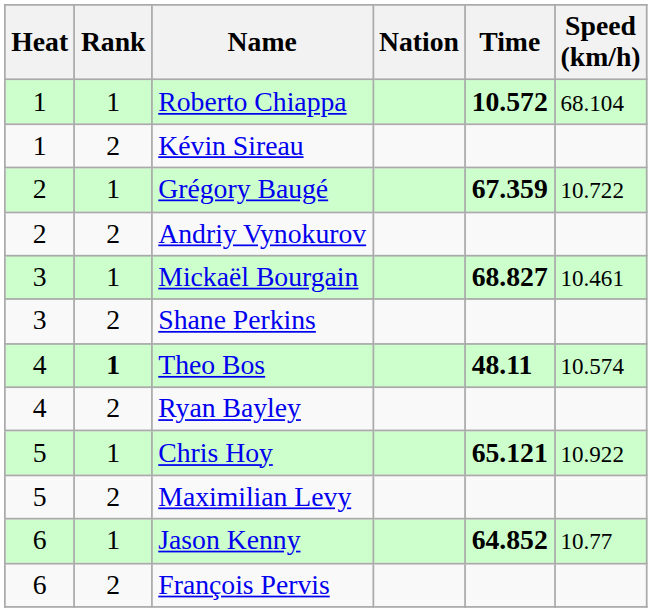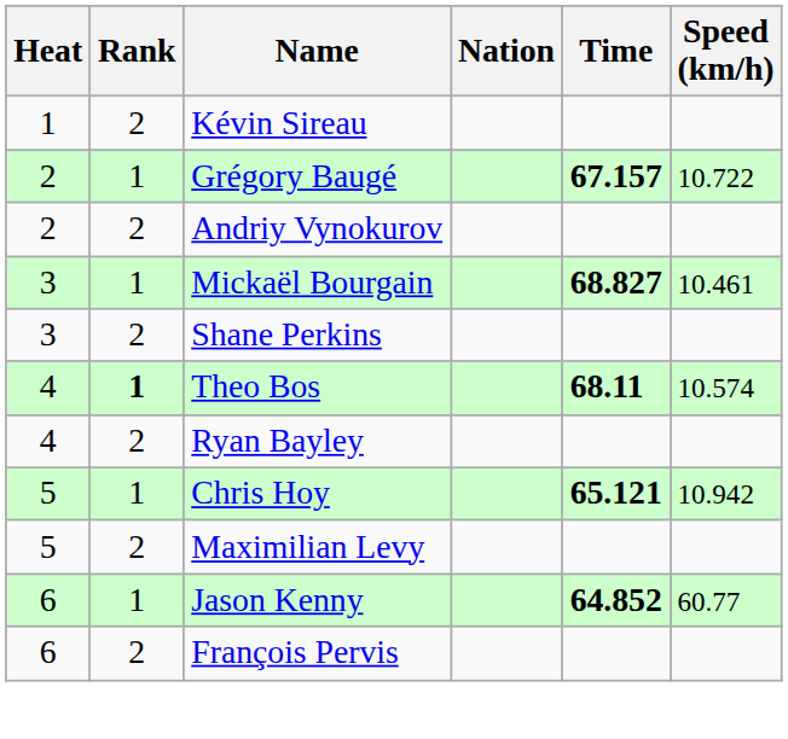- row: 1 | 1 | Roberto Chiappa | 10.572 | 68.104
Grégory Baugé | Time: 67.359 -> 67.157
Theo Bos | Time: 48.11 -> 68.11
Chris Hoy | Speed (km/h): 10.922 -> 10.942
Jason Kenny | Speed (km/h): 10.77 -> 60.77
